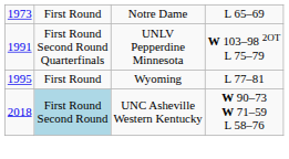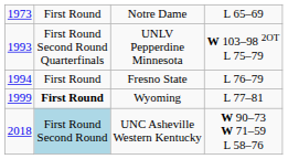UNLV Pepperdine Minnesota | column 1: 1991 -> 1993
+ row: 1994 | First Round | Fresno State | L 76–79
Wyoming | column 1: 1995 -> 1999
Wyoming | column 2: normal -> bold
